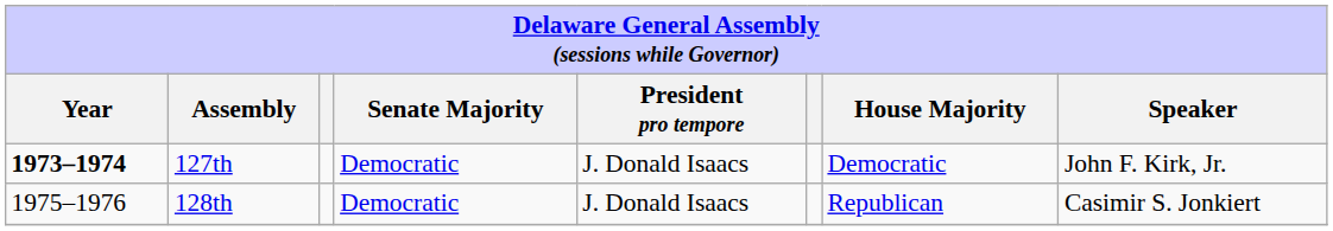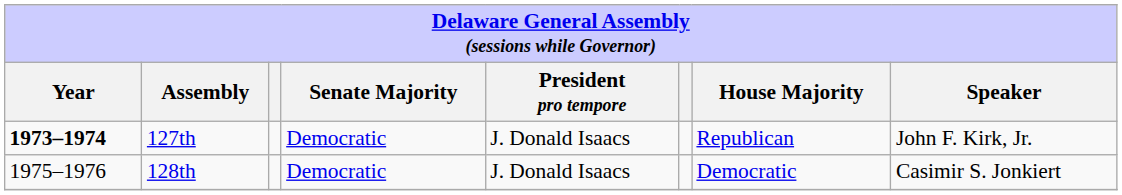127th | House Majority: Democratic -> Republican
128th | House Majority: Republican -> Democratic
